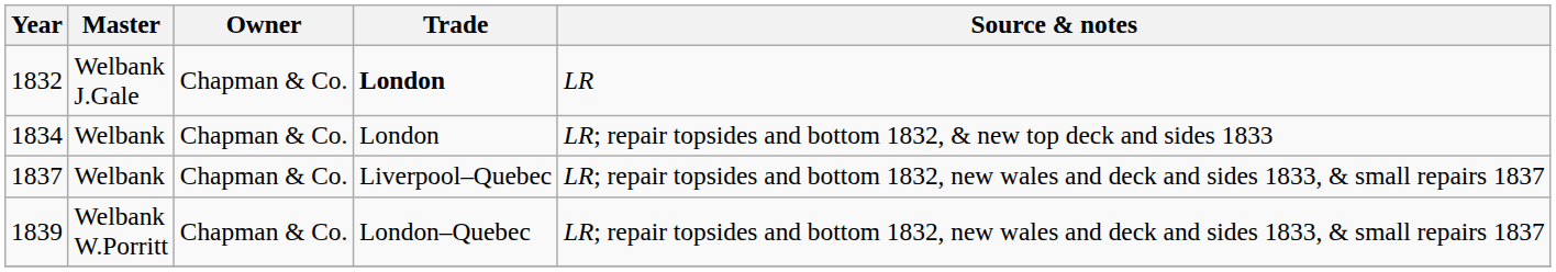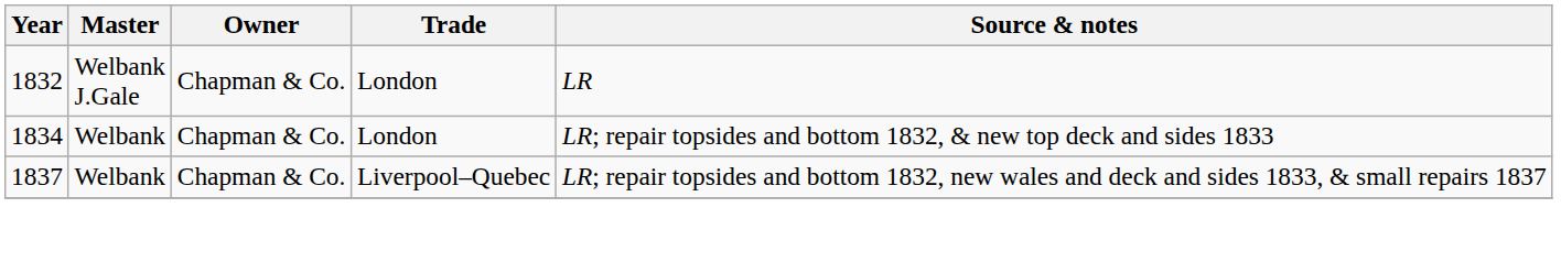1832 | Trade: bold -> normal
- row: 1839 | Welbank W.Porritt | Chapman & Co. | London–Quebec | LR; repair topsides and bottom 1832, new wales and deck and sides 1833, & small repairs 1837
